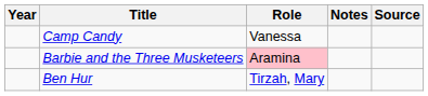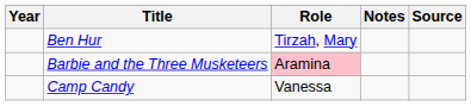rows swapped: Ben Hur <-> Camp Candy
